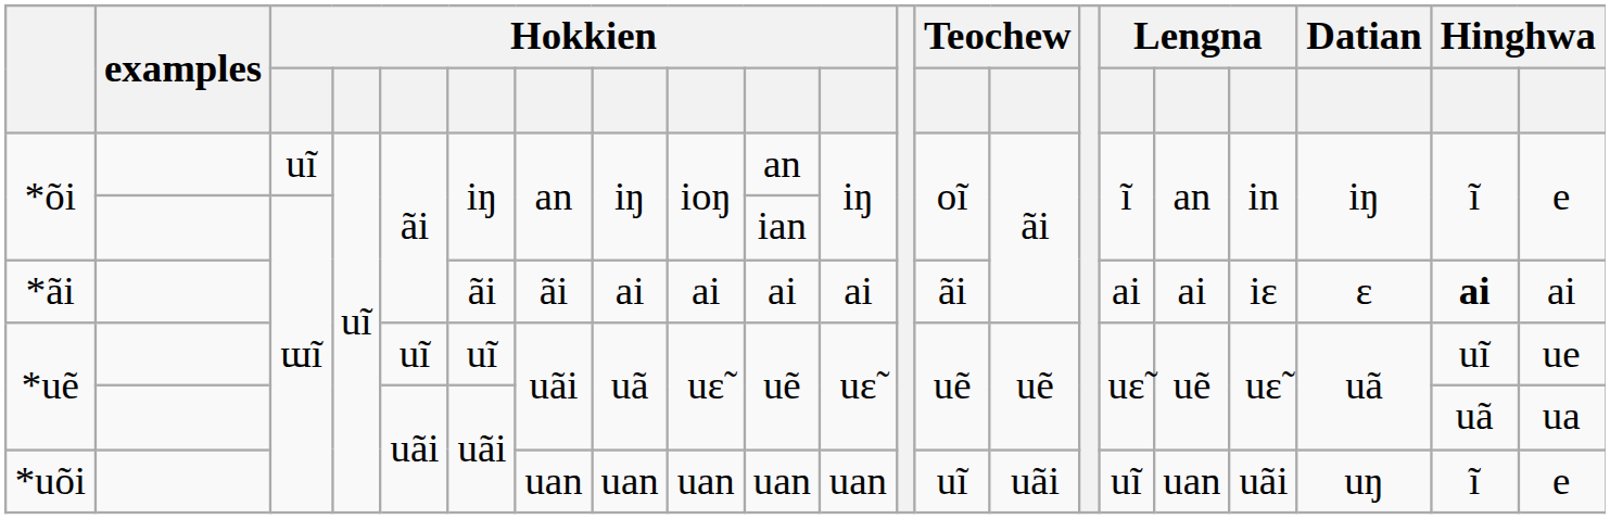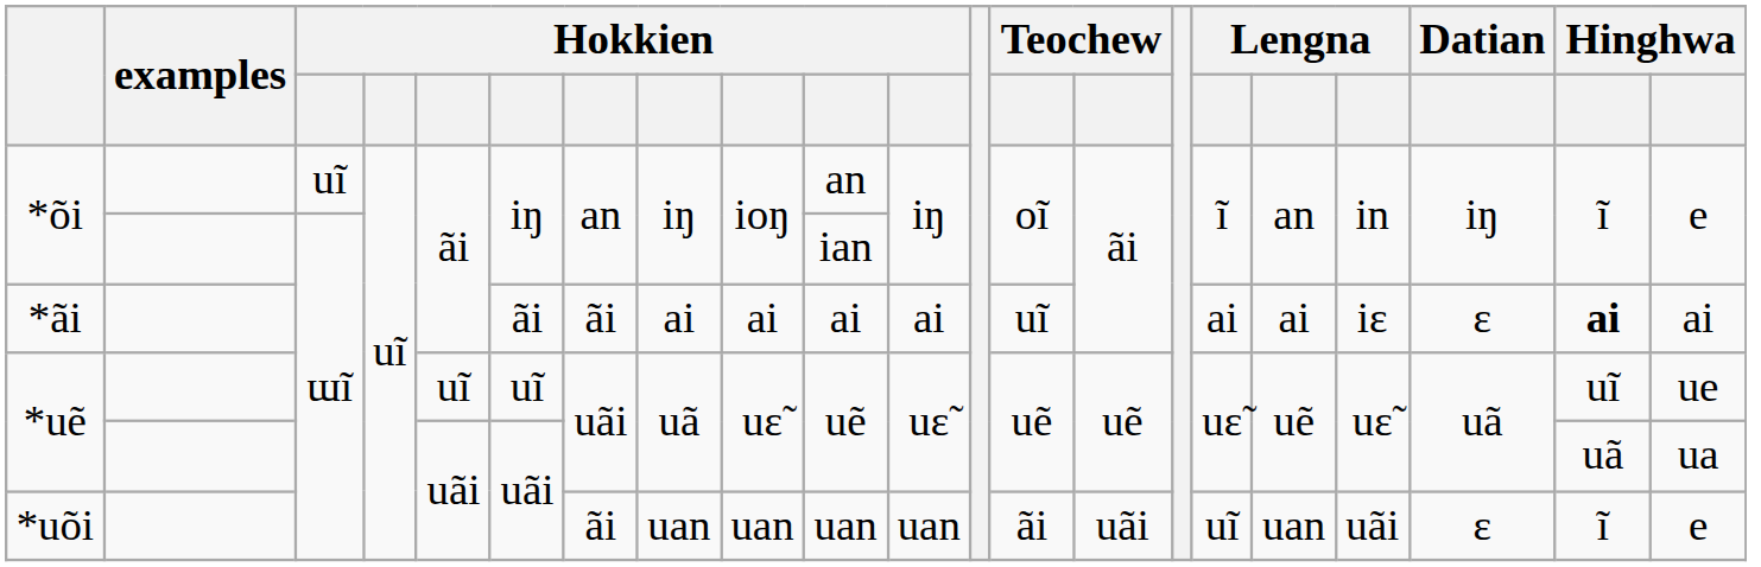*ãi | column 13: ãi -> uĩ
*uõi | column 7: uan -> ãi
*uõi | column 13: uĩ -> ãi
*uõi | Datian: uŋ -> ɛ
